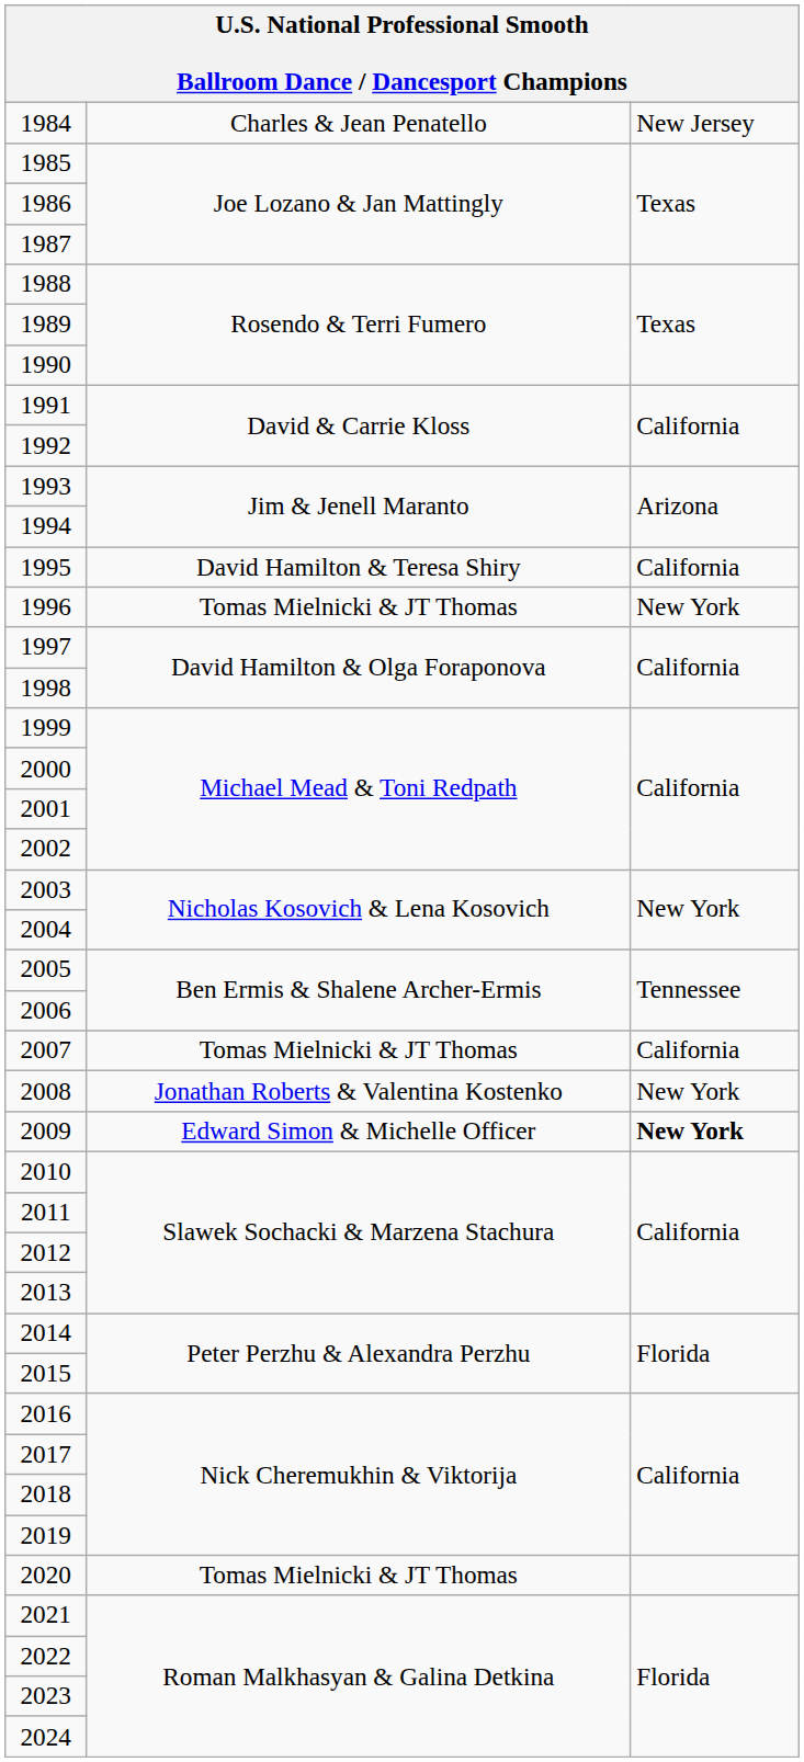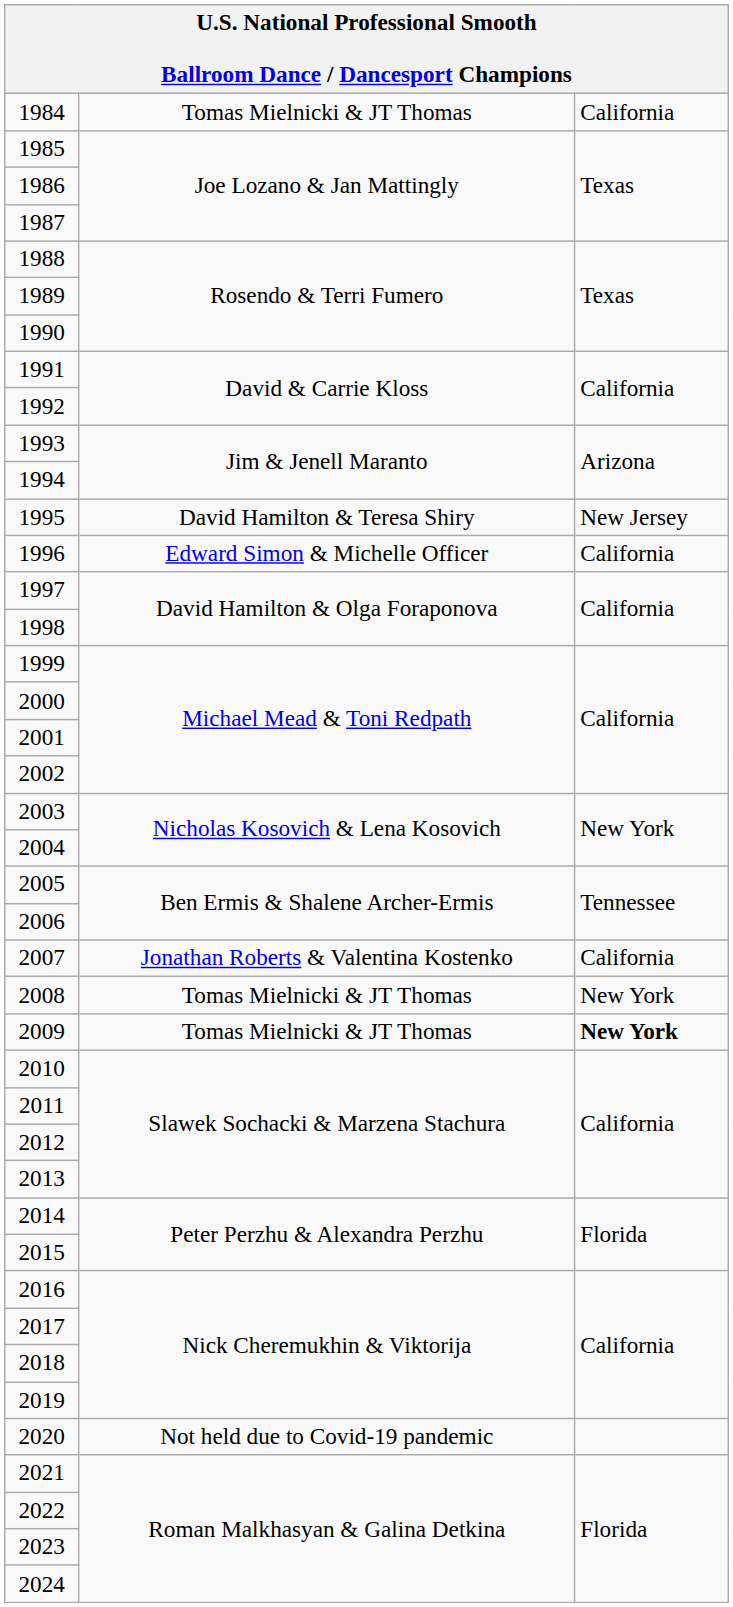1984 | column 2: Charles & Jean Penatello -> Tomas Mielnicki & JT Thomas
1984 | column 3: New Jersey -> California
1995 | column 3: California -> New Jersey
1996 | column 2: Tomas Mielnicki & JT Thomas -> Edward Simon & Michelle Officer
1996 | column 3: New York -> California
2007 | column 2: Tomas Mielnicki & JT Thomas -> Jonathan Roberts & Valentina Kostenko
2008 | column 2: Jonathan Roberts & Valentina Kostenko -> Tomas Mielnicki & JT Thomas
2009 | column 2: Edward Simon & Michelle Officer -> Tomas Mielnicki & JT Thomas
2020 | column 2: Tomas Mielnicki & JT Thomas -> Not held due to Covid-19 pandemic
